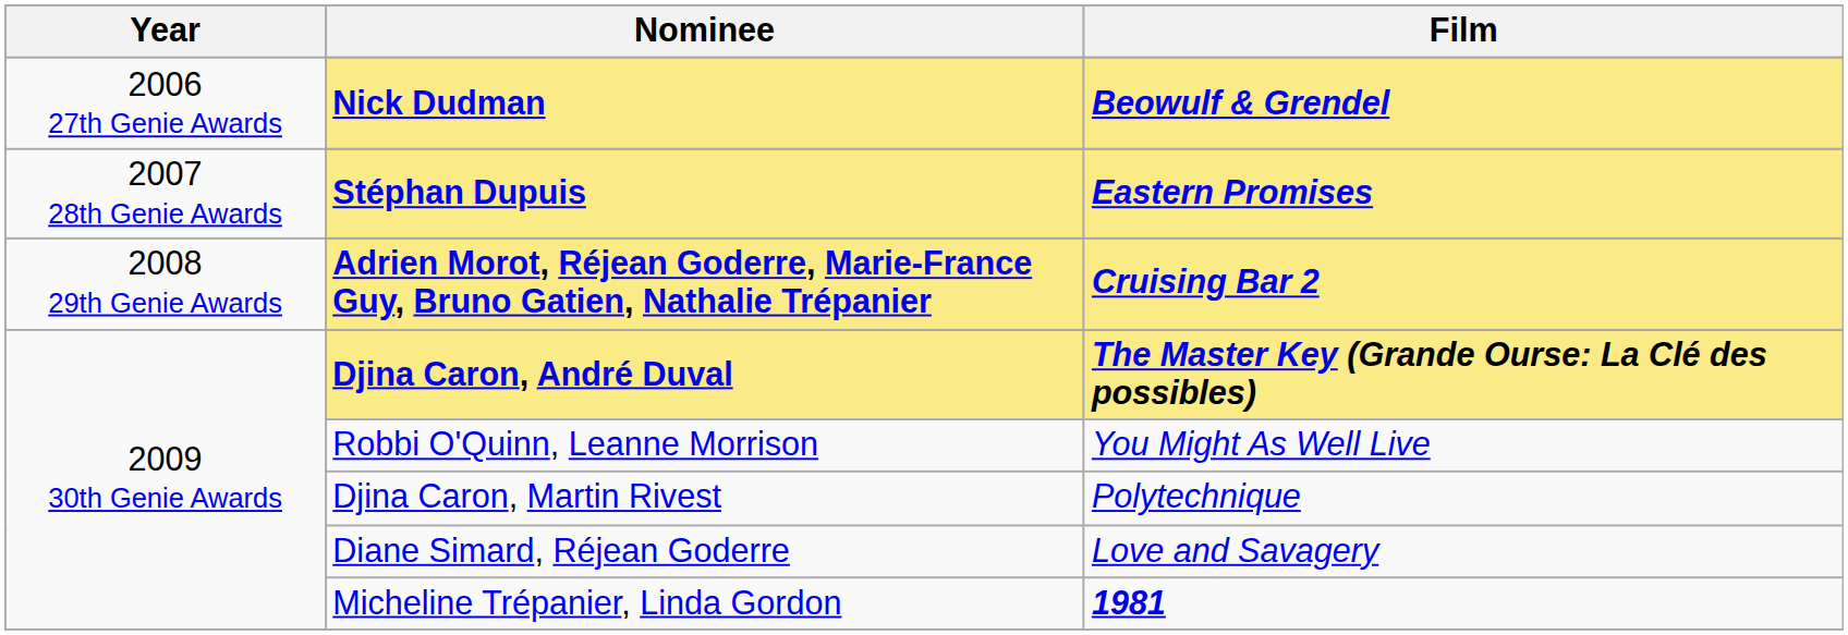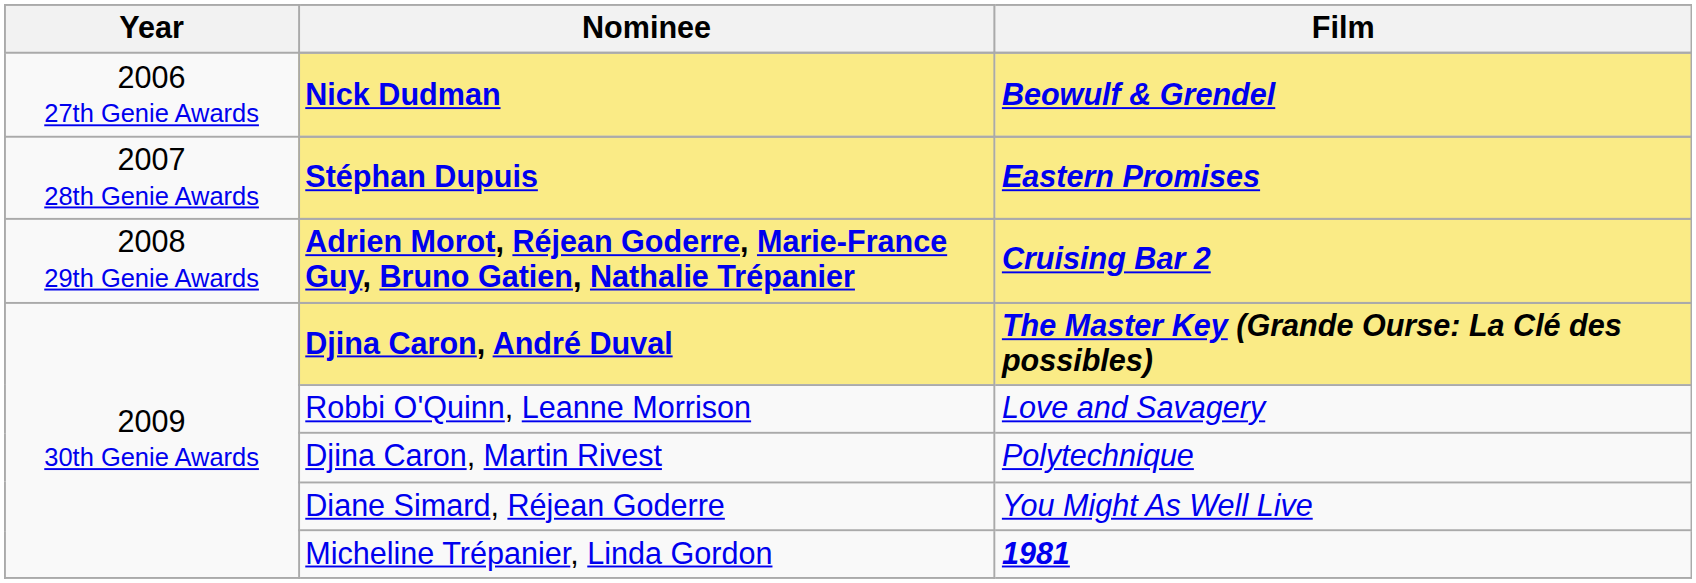Robbi O'Quinn, Leanne Morrison | Film: You Might As Well Live -> Love and Savagery
Diane Simard, Réjean Goderre | Film: Love and Savagery -> You Might As Well Live
